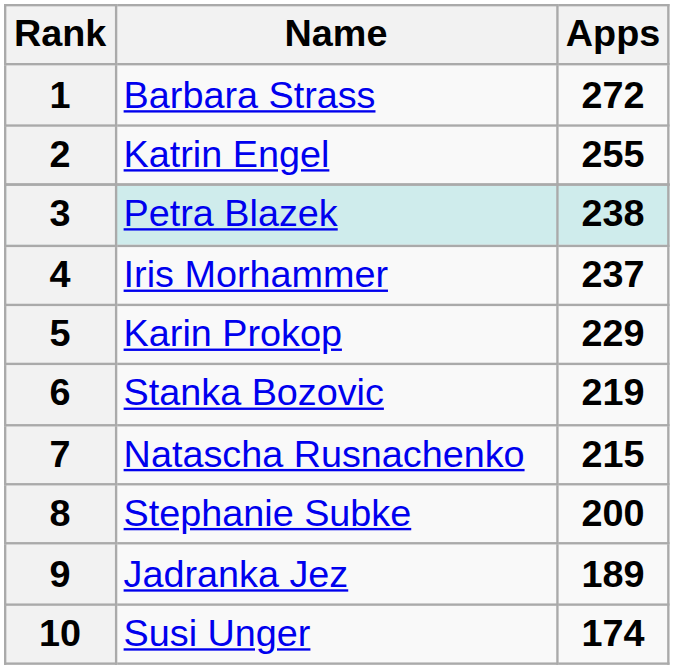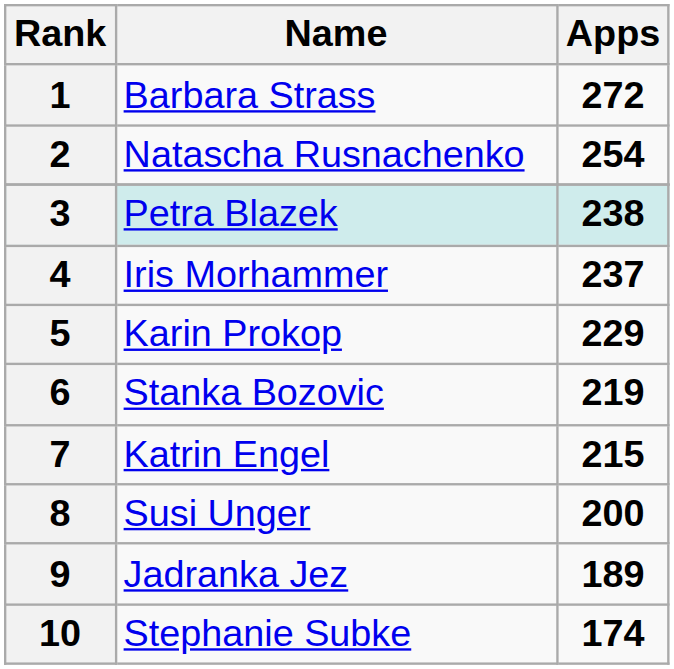2 | Name: Katrin Engel -> Natascha Rusnachenko
2 | Apps: 255 -> 254
7 | Name: Natascha Rusnachenko -> Katrin Engel
8 | Name: Stephanie Subke -> Susi Unger
10 | Name: Susi Unger -> Stephanie Subke
